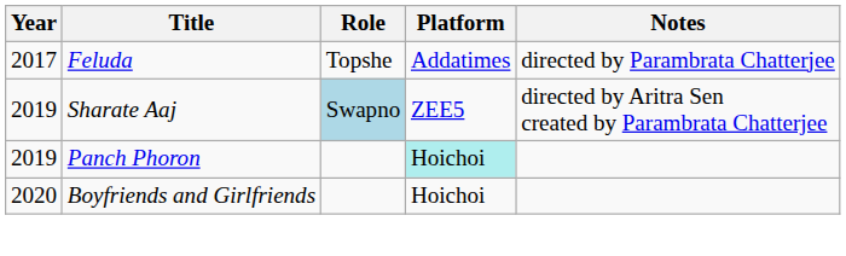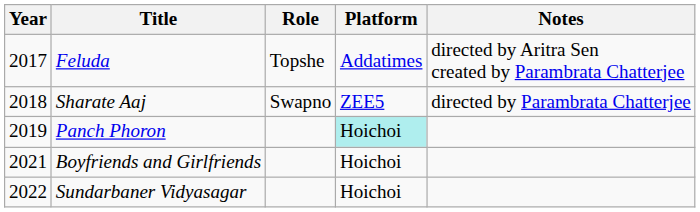Feluda | Notes: directed by Parambrata Chatterjee -> directed by Aritra Sen created by Parambrata Chatterjee
Sharate Aaj | Year: 2019 -> 2018
Sharate Aaj | Role: lightblue background -> no background
Sharate Aaj | Notes: directed by Aritra Sen created by Parambrata Chatterjee -> directed by Parambrata Chatterjee
Boyfriends and Girlfriends | Year: 2020 -> 2021
+ row: 2022 | Sundarbaner Vidyasagar | Hoichoi
